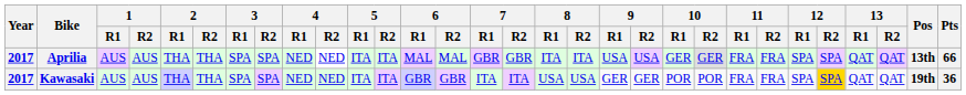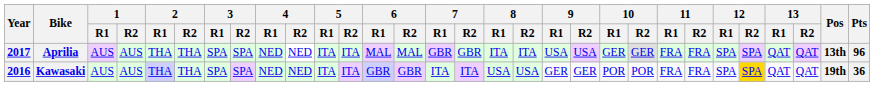Aprilia | Pts: 66 -> 96
Kawasaki | Year: 2017 -> 2016
